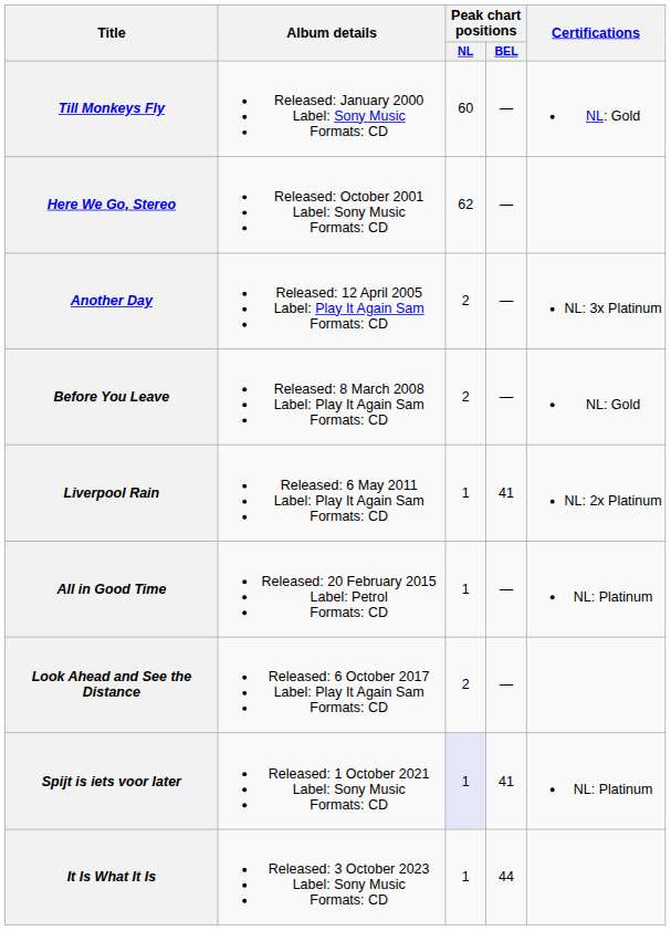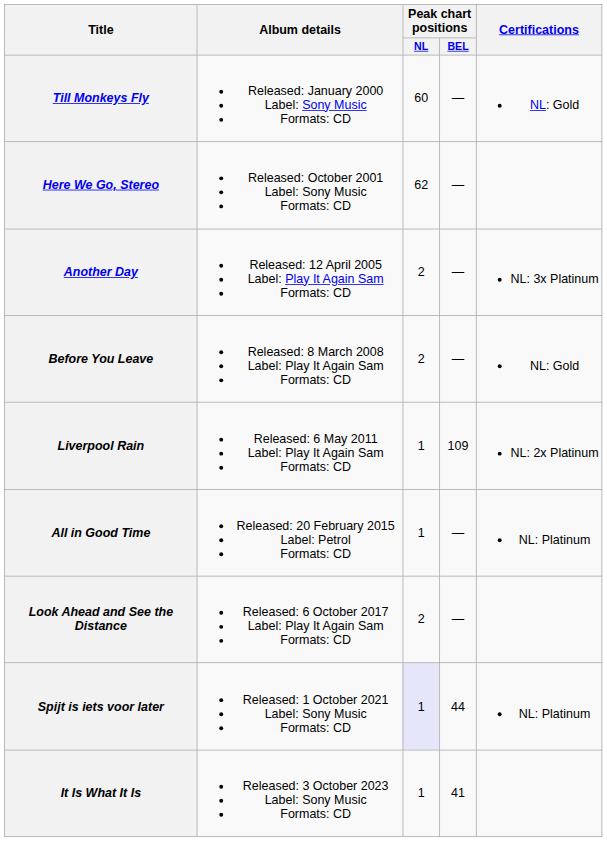Liverpool Rain | Peak chart positions / BEL: 41 -> 109
Spijt is iets voor later | Peak chart positions / BEL: 41 -> 44
It Is What It Is | Peak chart positions / BEL: 44 -> 41
